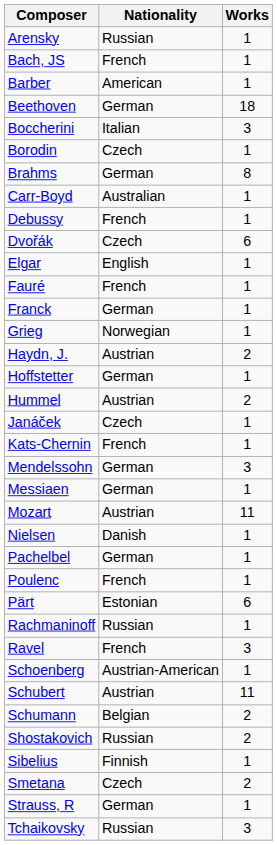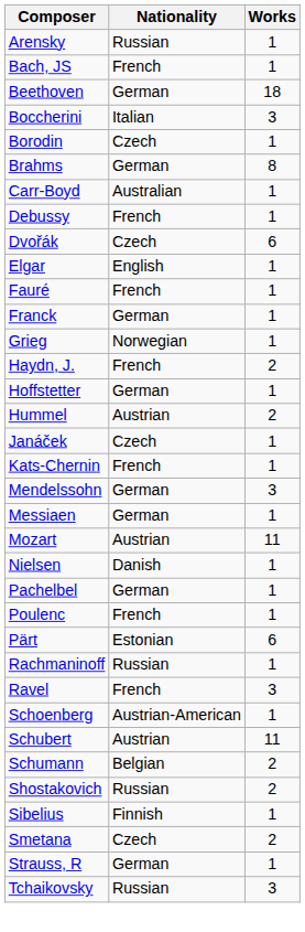- row: Barber | American | 1
Haydn, J. | Nationality: Austrian -> French
